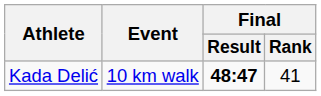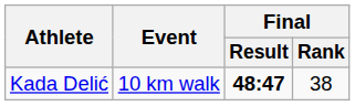Kada Delić | Final / Rank: 41 -> 38
